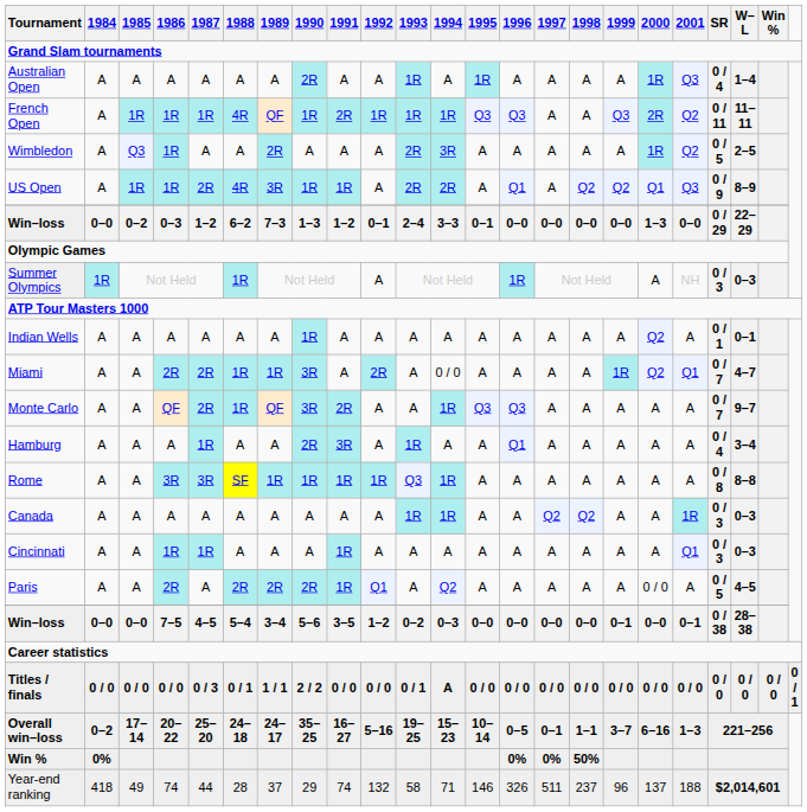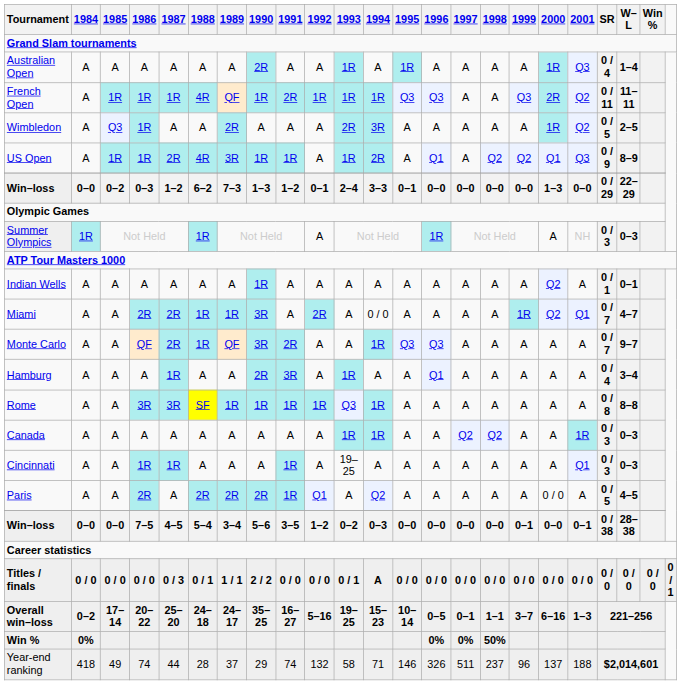US Open | 1993: 2R -> 1R
Cincinnati | 1993: A -> 19–25
